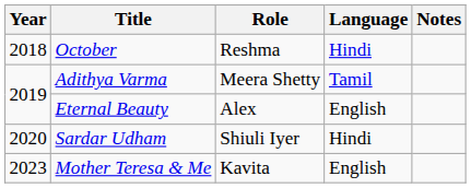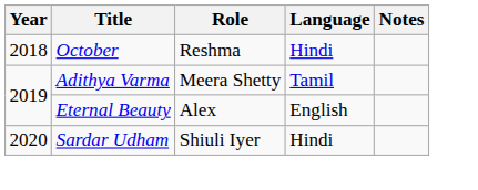- row: 2023 | Mother Teresa & Me | Kavita | English
